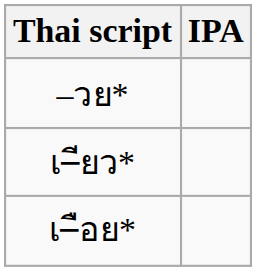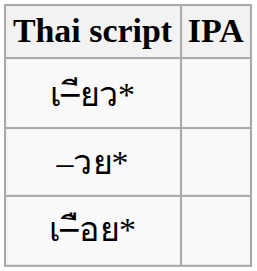rows swapped: เ–ียว* <-> –วย*
